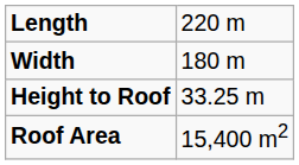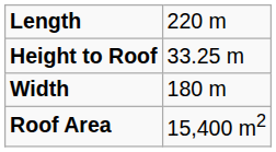rows swapped: Width <-> Height to Roof
